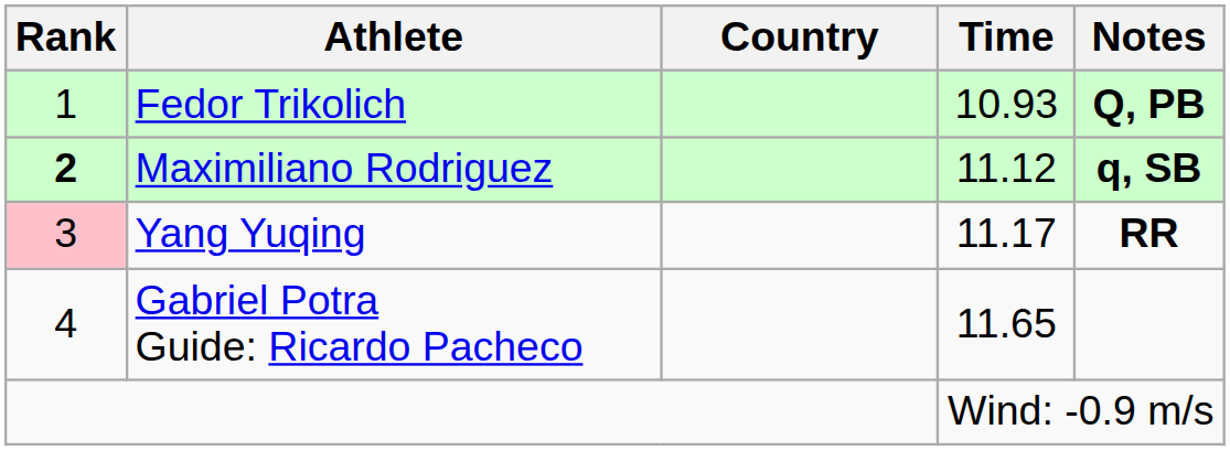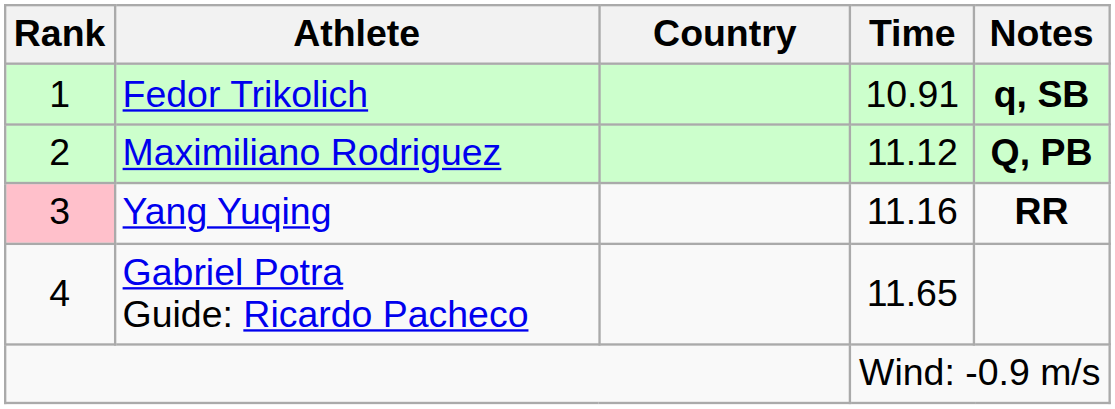Fedor Trikolich | Time: 10.93 -> 10.91
Fedor Trikolich | Notes: Q, PB -> q, SB
Maximiliano Rodriguez | Rank: bold -> normal
Maximiliano Rodriguez | Notes: q, SB -> Q, PB
Yang Yuqing | Time: 11.17 -> 11.16
